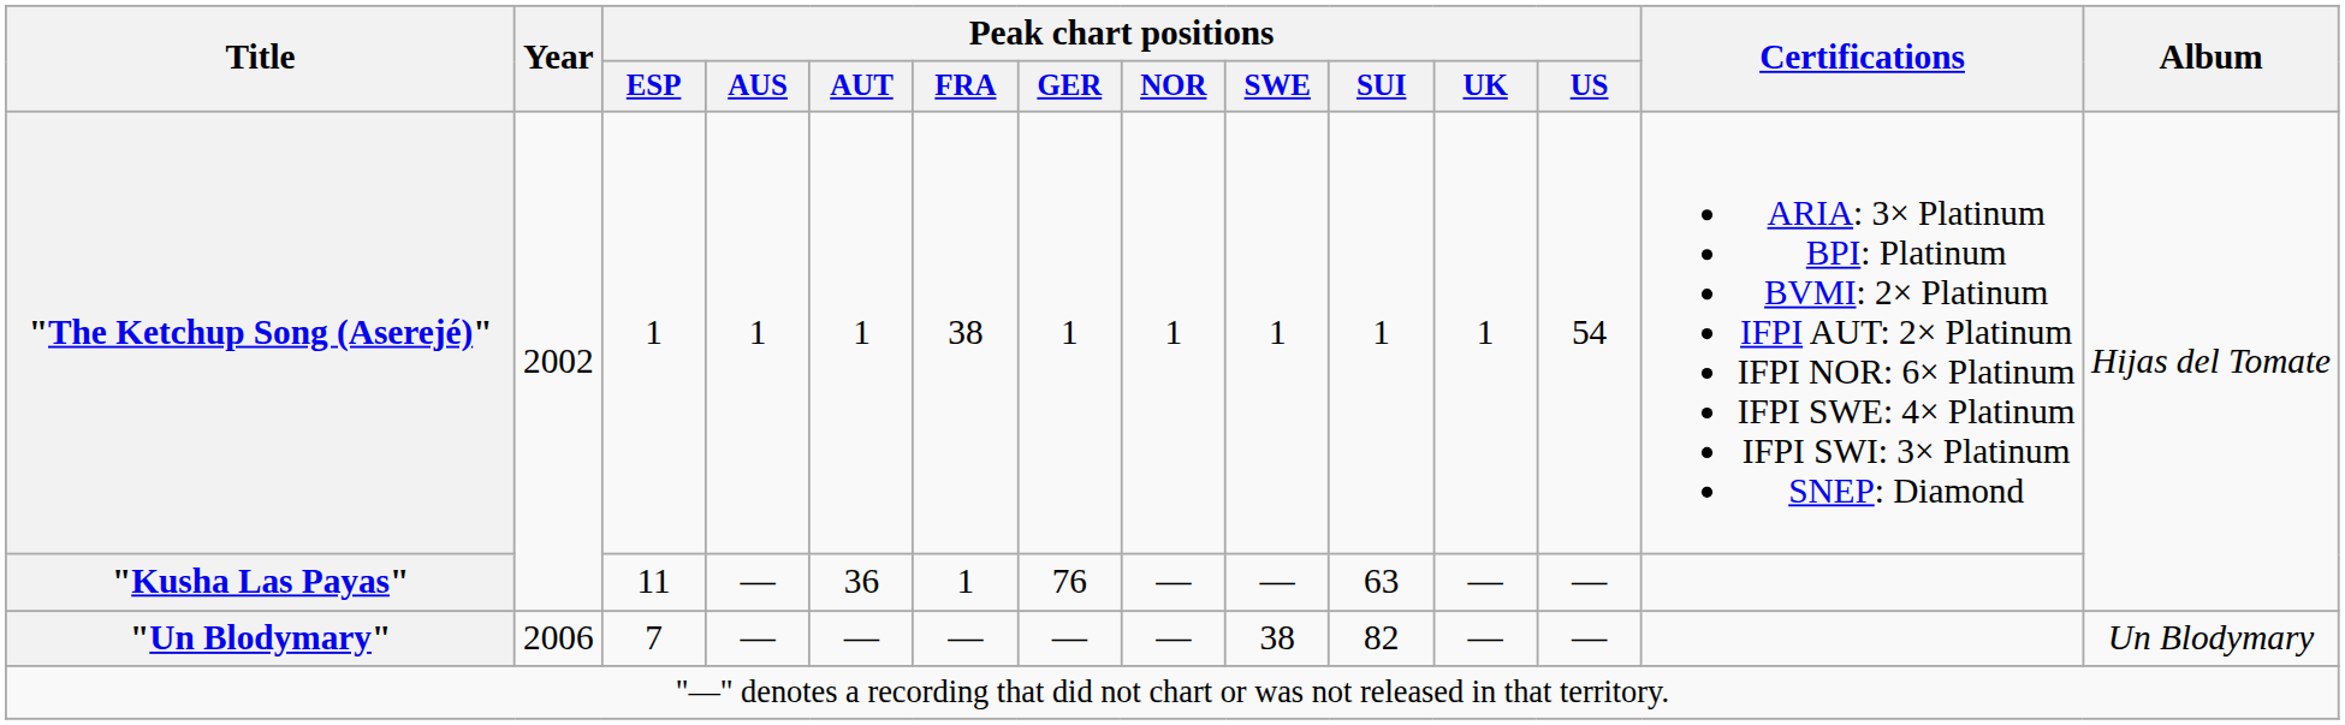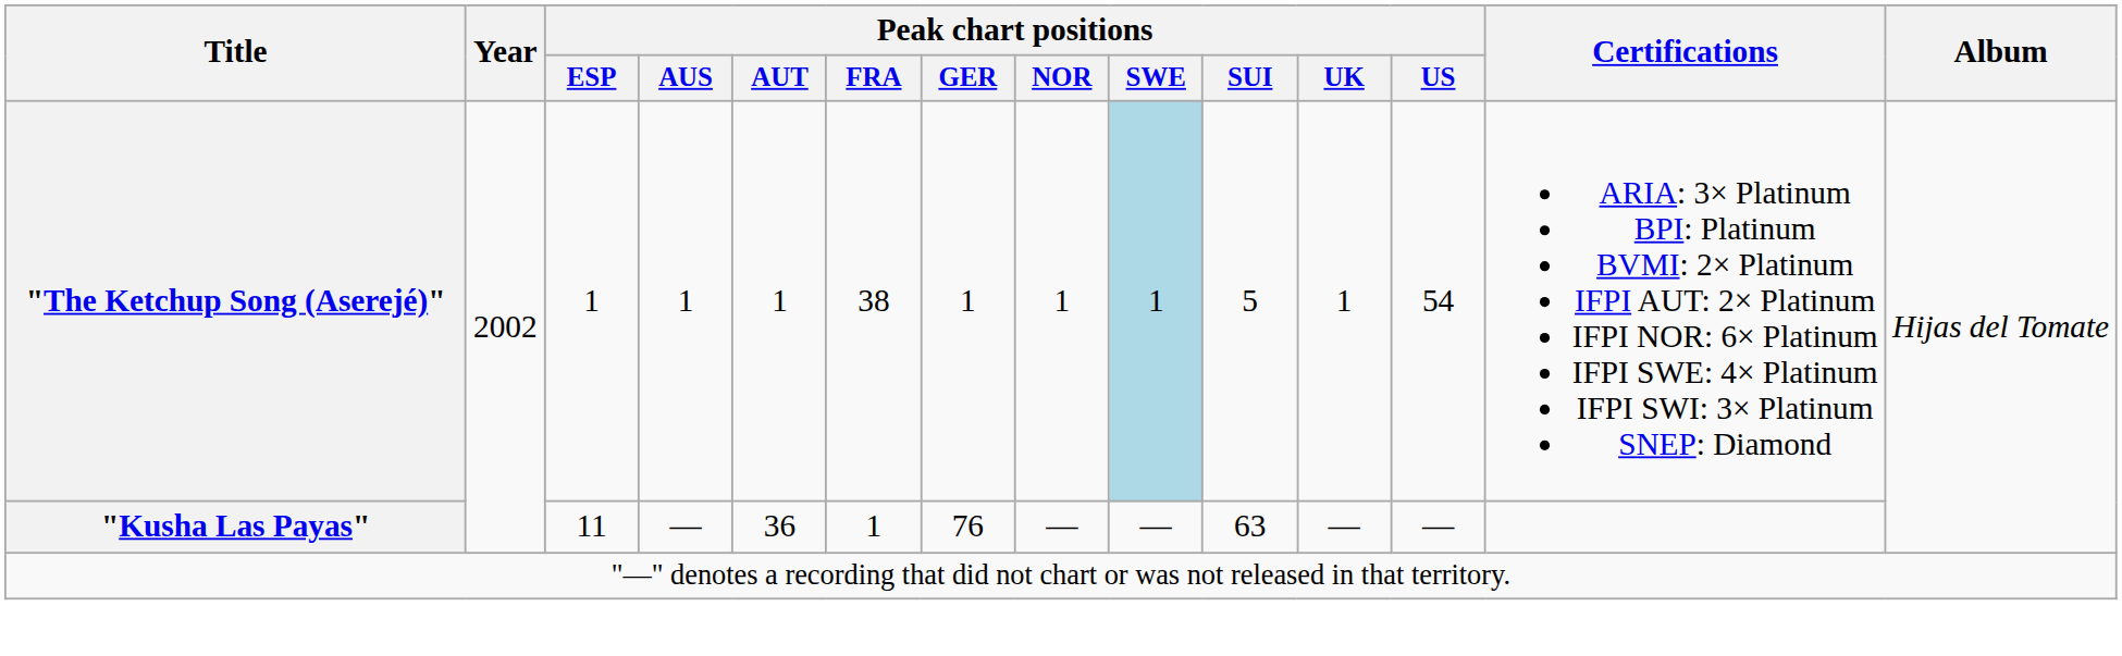"The Ketchup Song (Aserejé)" | Peak chart positions / SWE: no background -> lightblue background
"The Ketchup Song (Aserejé)" | Peak chart positions / SUI: 1 -> 5
- row: "Un Blodymary" | 2006 | 7 | — | — | — | — | — | 38 | 82 | — | — | Un Blodymary
